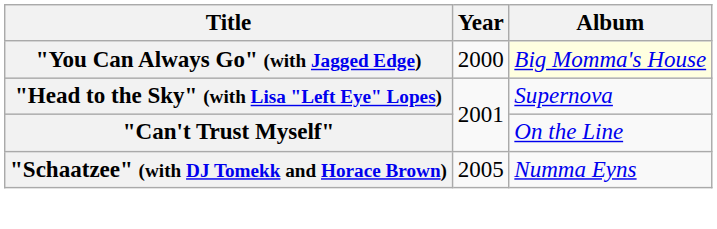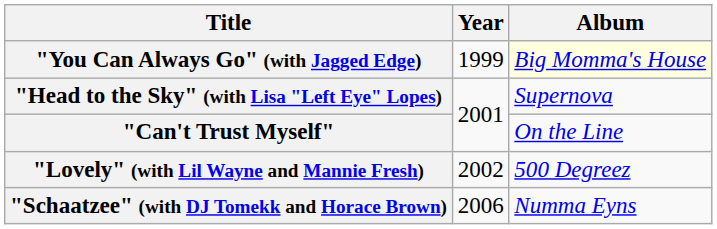"You Can Always Go" (with Jagged Edge) | Year: 2000 -> 1999
+ row: "Lovely" (with Lil Wayne and Mannie Fresh) | 2002 | 500 Degreez
"Schaatzee" (with DJ Tomekk and Horace Brown) | Year: 2005 -> 2006
